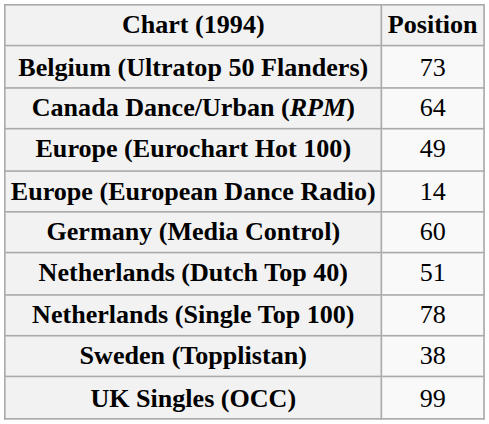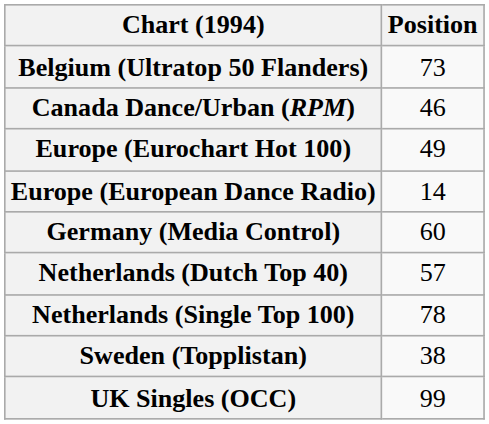Canada Dance/Urban (RPM) | Position: 64 -> 46
Netherlands (Dutch Top 40) | Position: 51 -> 57
